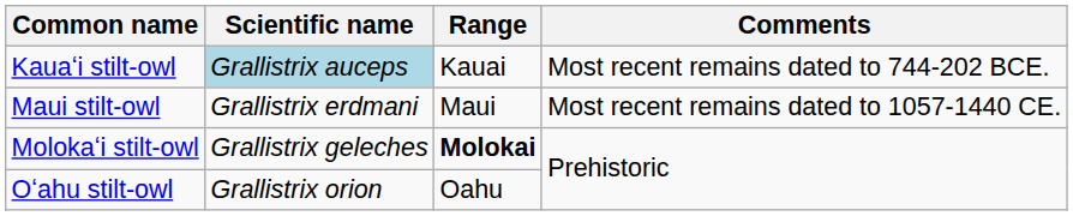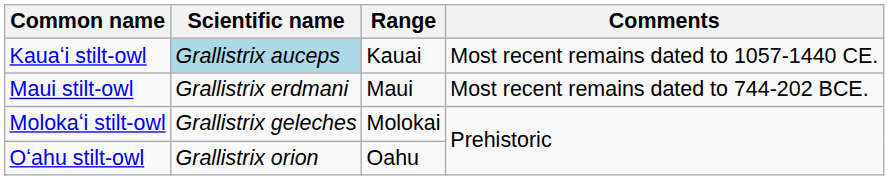Kauaʻi stilt-owl | Comments: Most recent remains dated to 744-202 BCE. -> Most recent remains dated to 1057-1440 CE.
Maui stilt-owl | Comments: Most recent remains dated to 1057-1440 CE. -> Most recent remains dated to 744-202 BCE.
Molokaʻi stilt-owl | Range: bold -> normal
